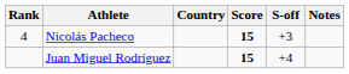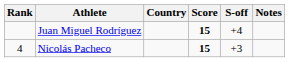rows swapped: Juan Miguel Rodríguez <-> Nicolás Pacheco
